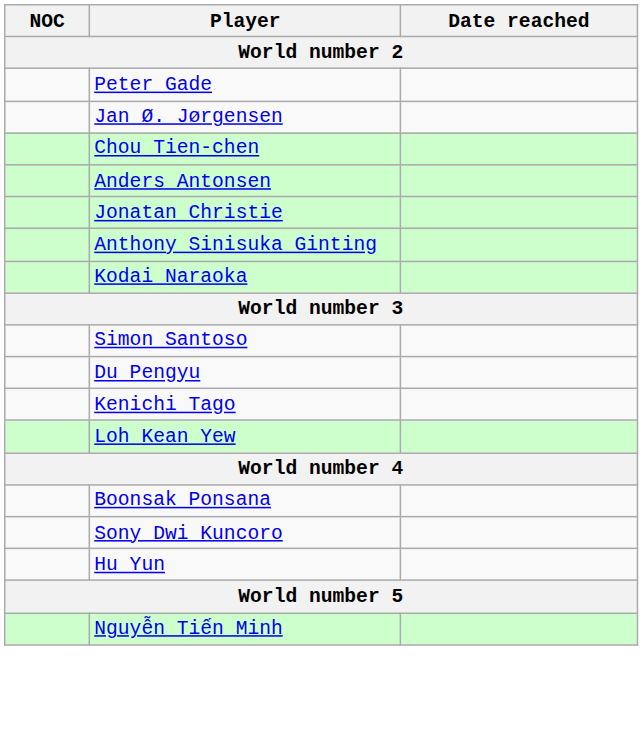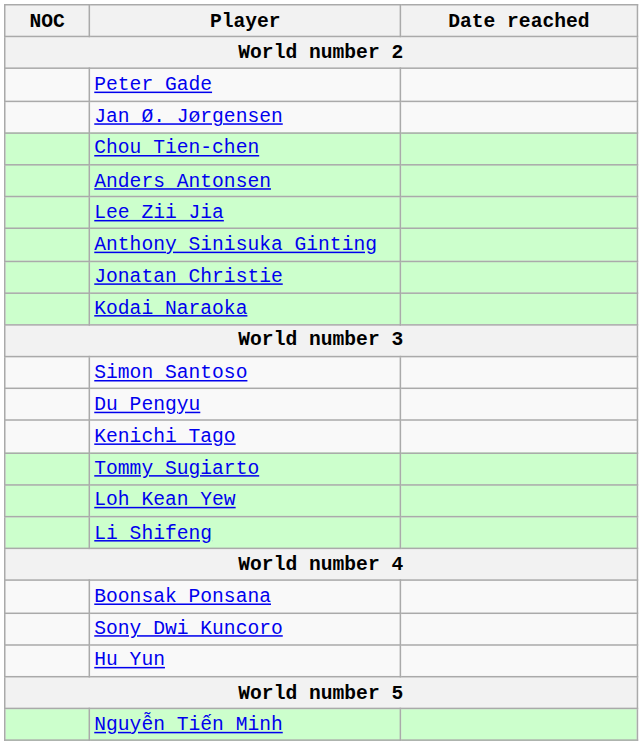+ row: Lee Zii Jia
rows swapped: Anthony Sinisuka Ginting <-> Jonatan Christie
+ row: Tommy Sugiarto
+ row: Li Shifeng
